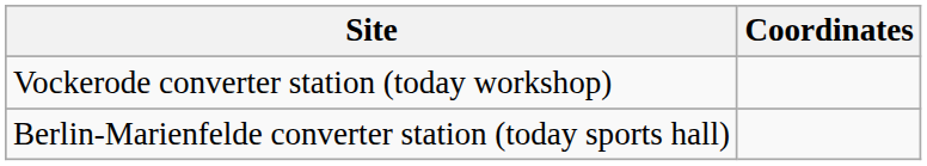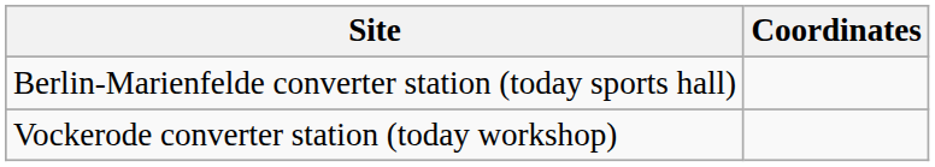rows swapped: Vockerode converter station (today workshop) <-> Berlin-Marienfelde converter station (today sports hall)
